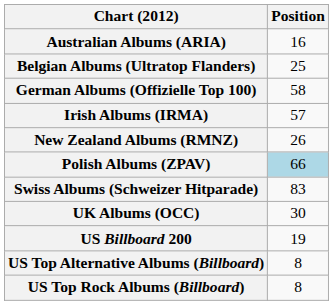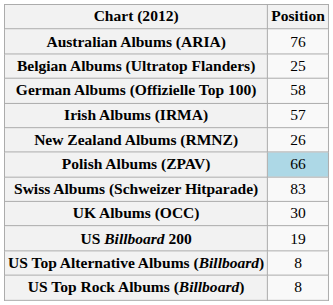Australian Albums (ARIA) | Position: 16 -> 76
